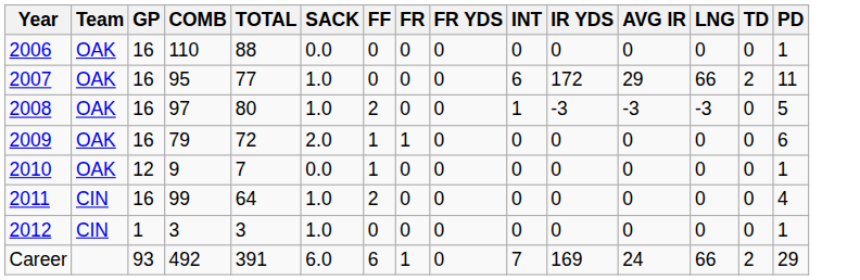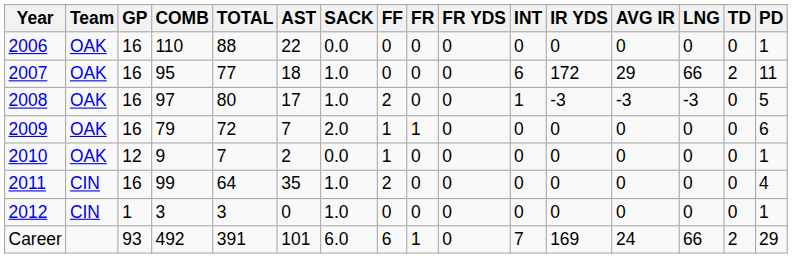+ column: AST | 22 | 18 | 17 | 7 | 2 | 35 | 0 | 101
